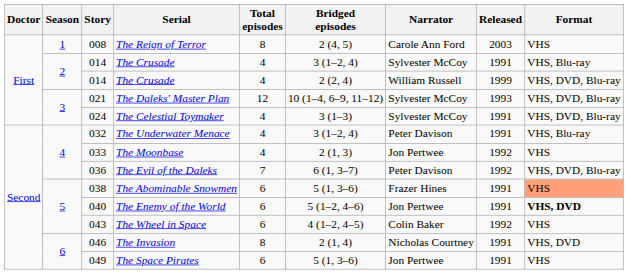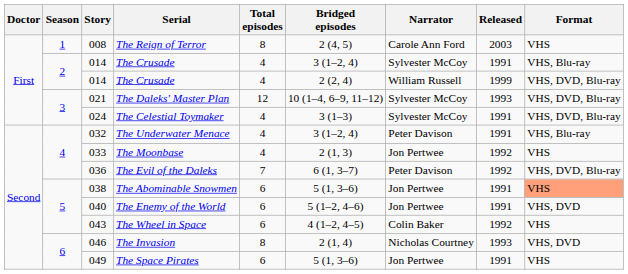The Abominable Snowmen | Narrator: Frazer Hines -> Jon Pertwee
The Enemy of the World | Format: bold -> normal
The Invasion | Released: 1991 -> 1993
